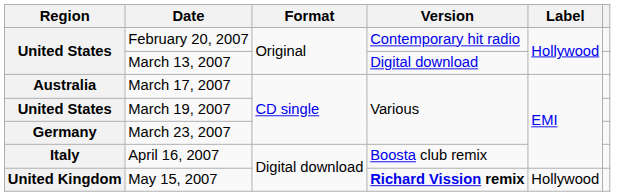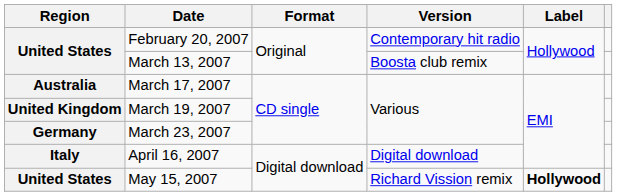March 13, 2007 | Version: Digital download -> Boosta club remix
March 19, 2007 | Region: United States -> United Kingdom
April 16, 2007 | Version: Boosta club remix -> Digital download
May 15, 2007 | Region: United Kingdom -> United States
May 15, 2007 | Version: bold -> normal
May 15, 2007 | Label: normal -> bold
